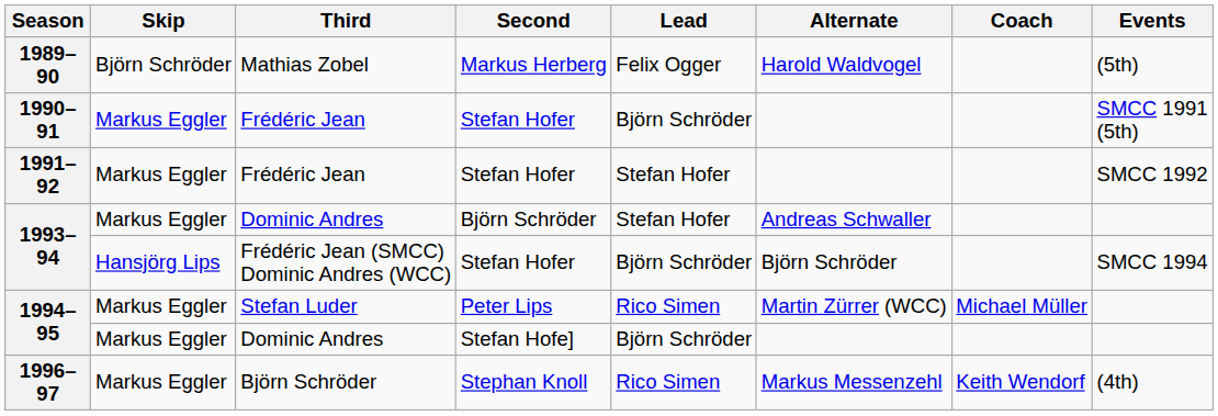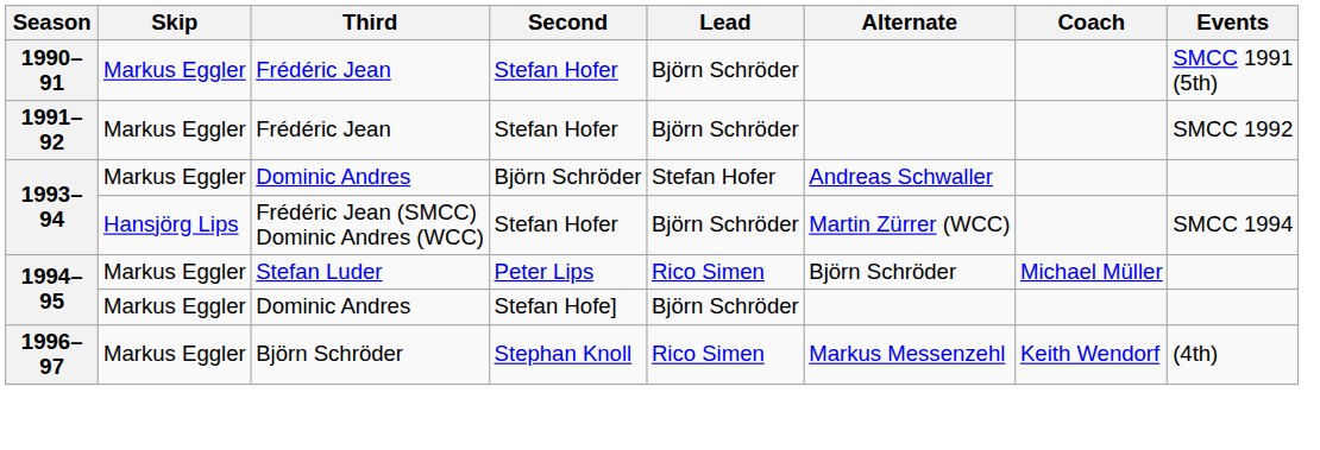- row: 1989–90 | Björn Schröder | Mathias Zobel | Markus Herberg | Felix Ogger | Harold Waldvogel | (5th)
1991–92 | Lead: Stefan Hofer -> Björn Schröder
1993–94 / Frédéric Jean (SMCC) Dominic Andres (WCC) | Alternate: Björn Schröder -> Martin Zürrer (WCC)
1994–95 / Stefan Luder | Alternate: Martin Zürrer (WCC) -> Björn Schröder
